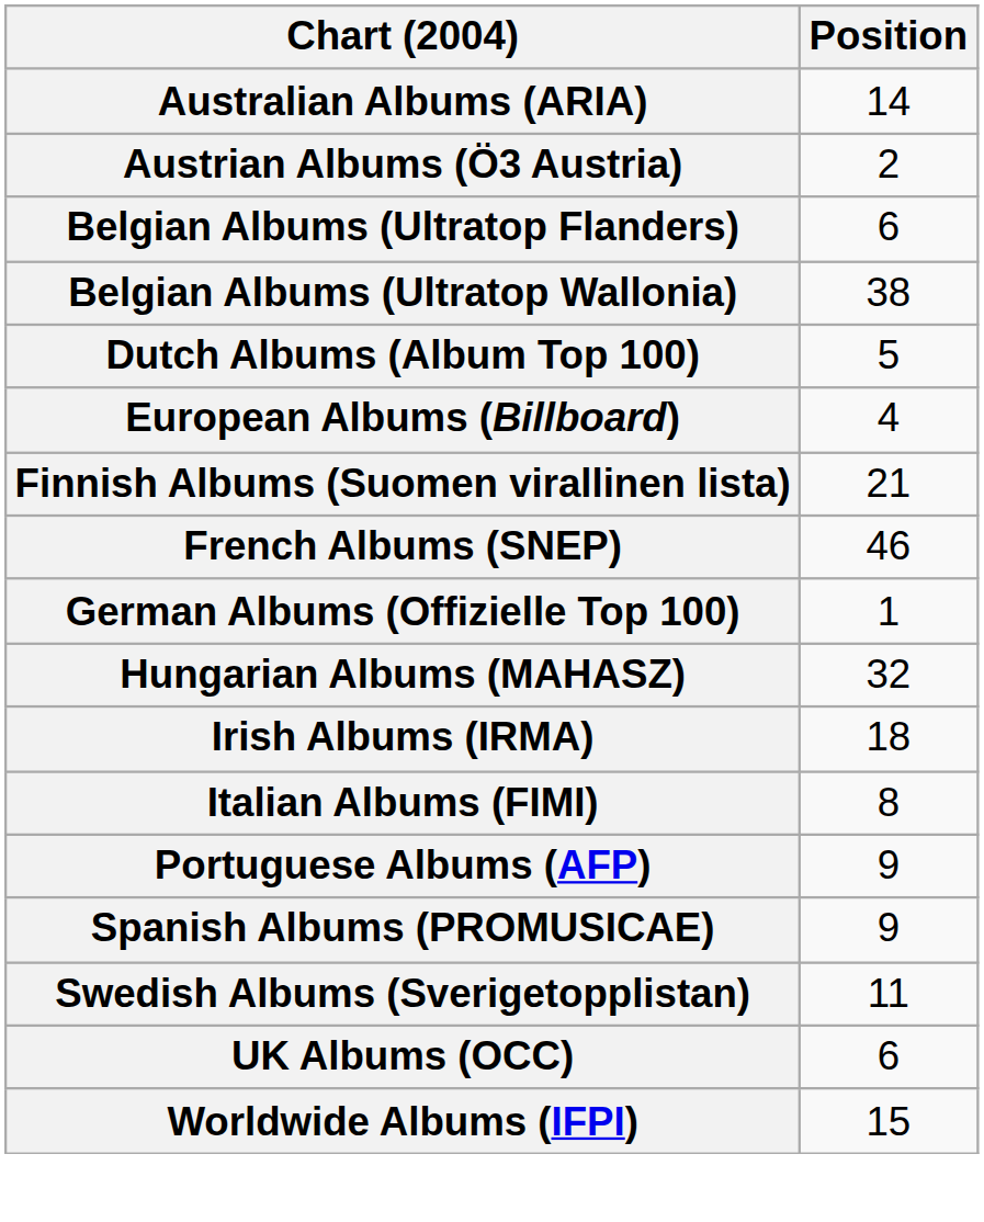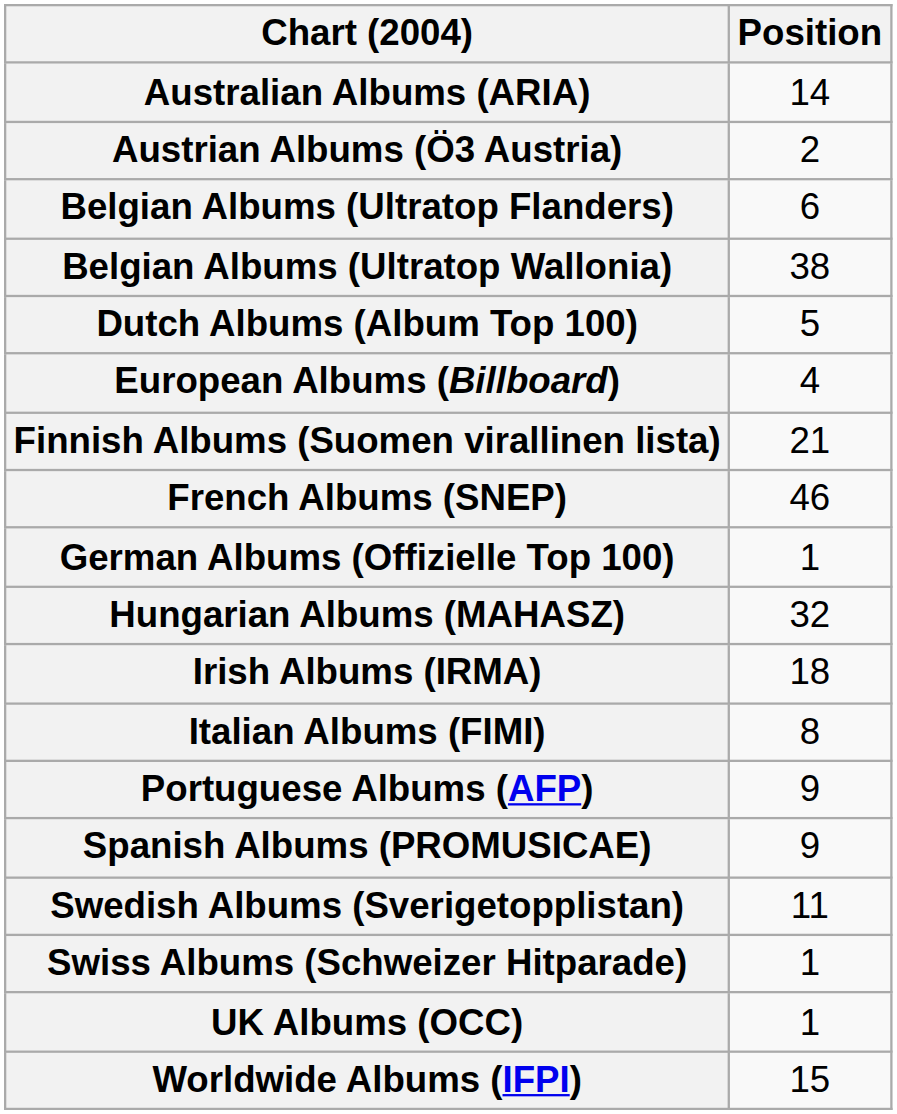+ row: Swiss Albums (Schweizer Hitparade) | 1
UK Albums (OCC) | Position: 6 -> 1
